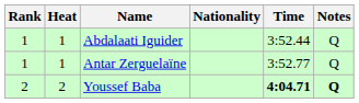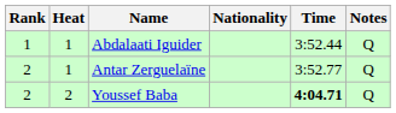Antar Zerguelaïne | Rank: 1 -> 2
Youssef Baba | Notes: bold -> normal
